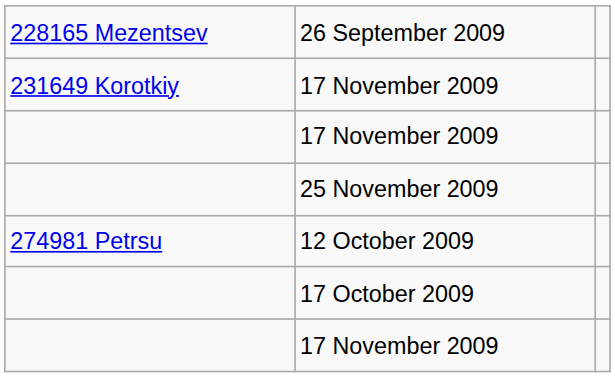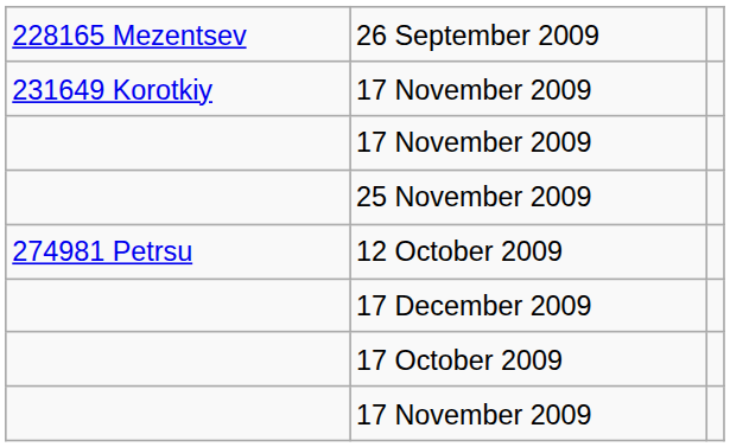+ row: 17 December 2009
